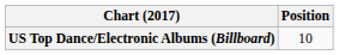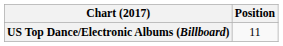US Top Dance/Electronic Albums (Billboard) | Position: 10 -> 11
